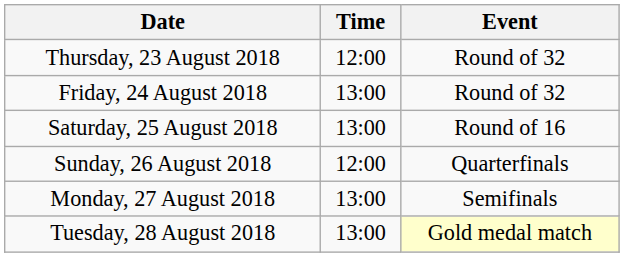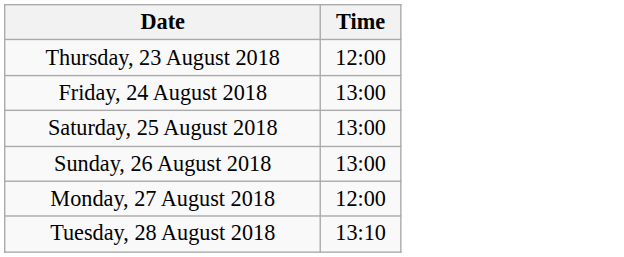- column: Event | Round of 32 | Round of 32 | Round of 16 | Quarterfinals | Semifinals | Gold medal match
Sunday, 26 August 2018 | Time: 12:00 -> 13:00
Monday, 27 August 2018 | Time: 13:00 -> 12:00
Tuesday, 28 August 2018 | Time: 13:00 -> 13:10
